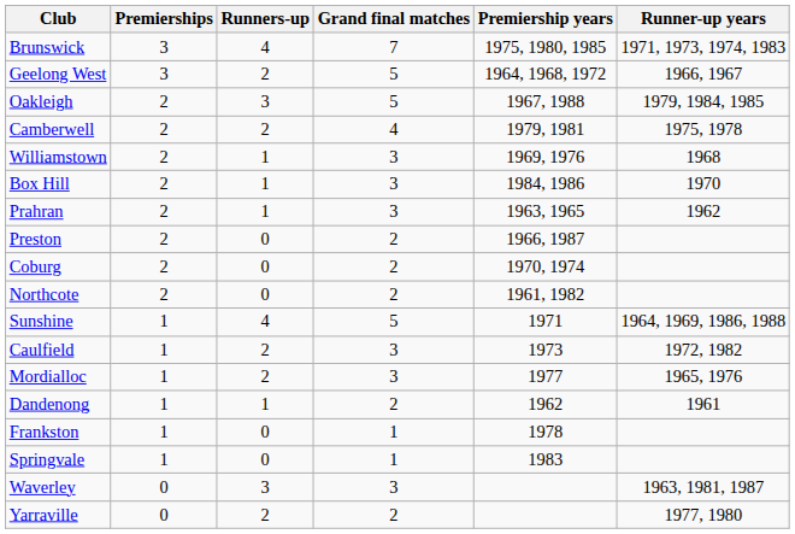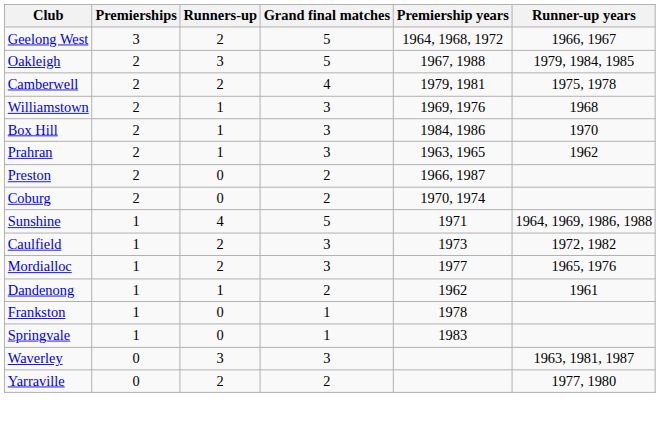- row: Brunswick | 3 | 4 | 7 | 1975, 1980, 1985 | 1971, 1973, 1974, 1983
- row: Northcote | 2 | 0 | 2 | 1961, 1982
